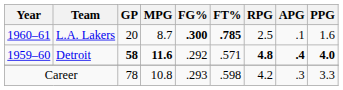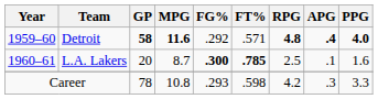rows swapped: Detroit <-> L.A. Lakers
